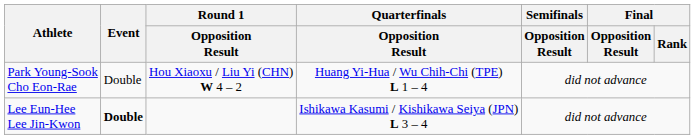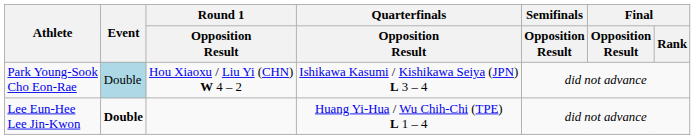Park Young-Sook Cho Eon-Rae | Event: no background -> lightblue background
Park Young-Sook Cho Eon-Rae | Quarterfinals / Opposition Result: Huang Yi-Hua / Wu Chih-Chi (TPE) L 1 – 4 -> Ishikawa Kasumi / Kishikawa Seiya (JPN) L 3 – 4
Lee Eun-Hee Lee Jin-Kwon | Quarterfinals / Opposition Result: Ishikawa Kasumi / Kishikawa Seiya (JPN) L 3 – 4 -> Huang Yi-Hua / Wu Chih-Chi (TPE) L 1 – 4
